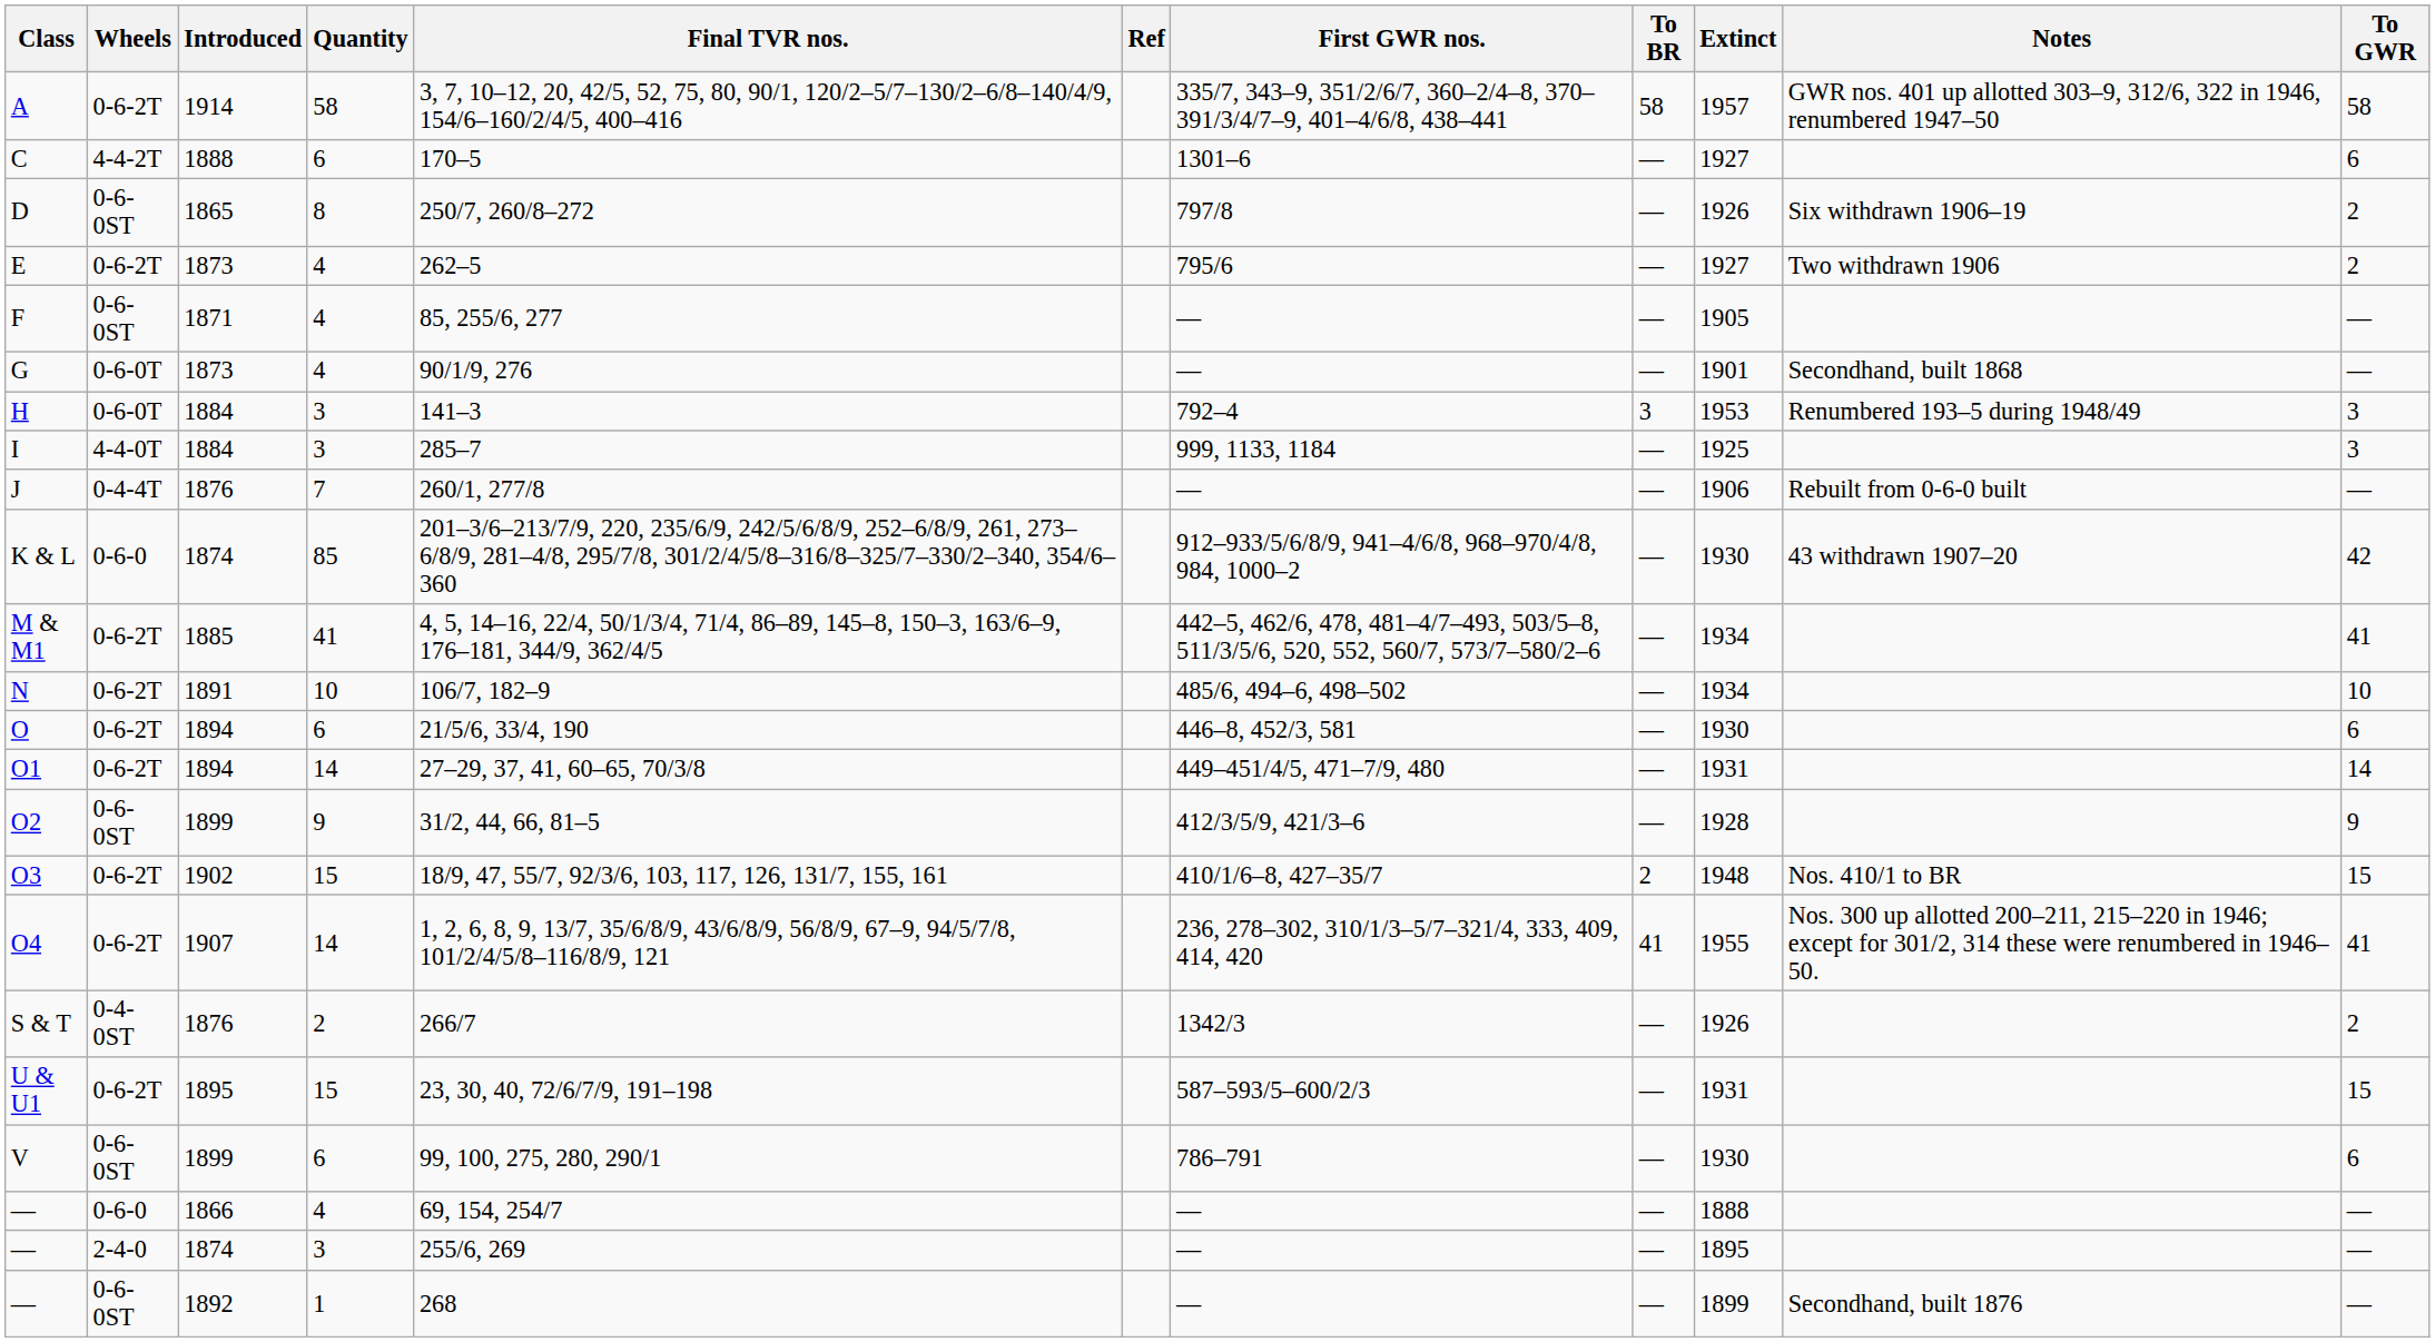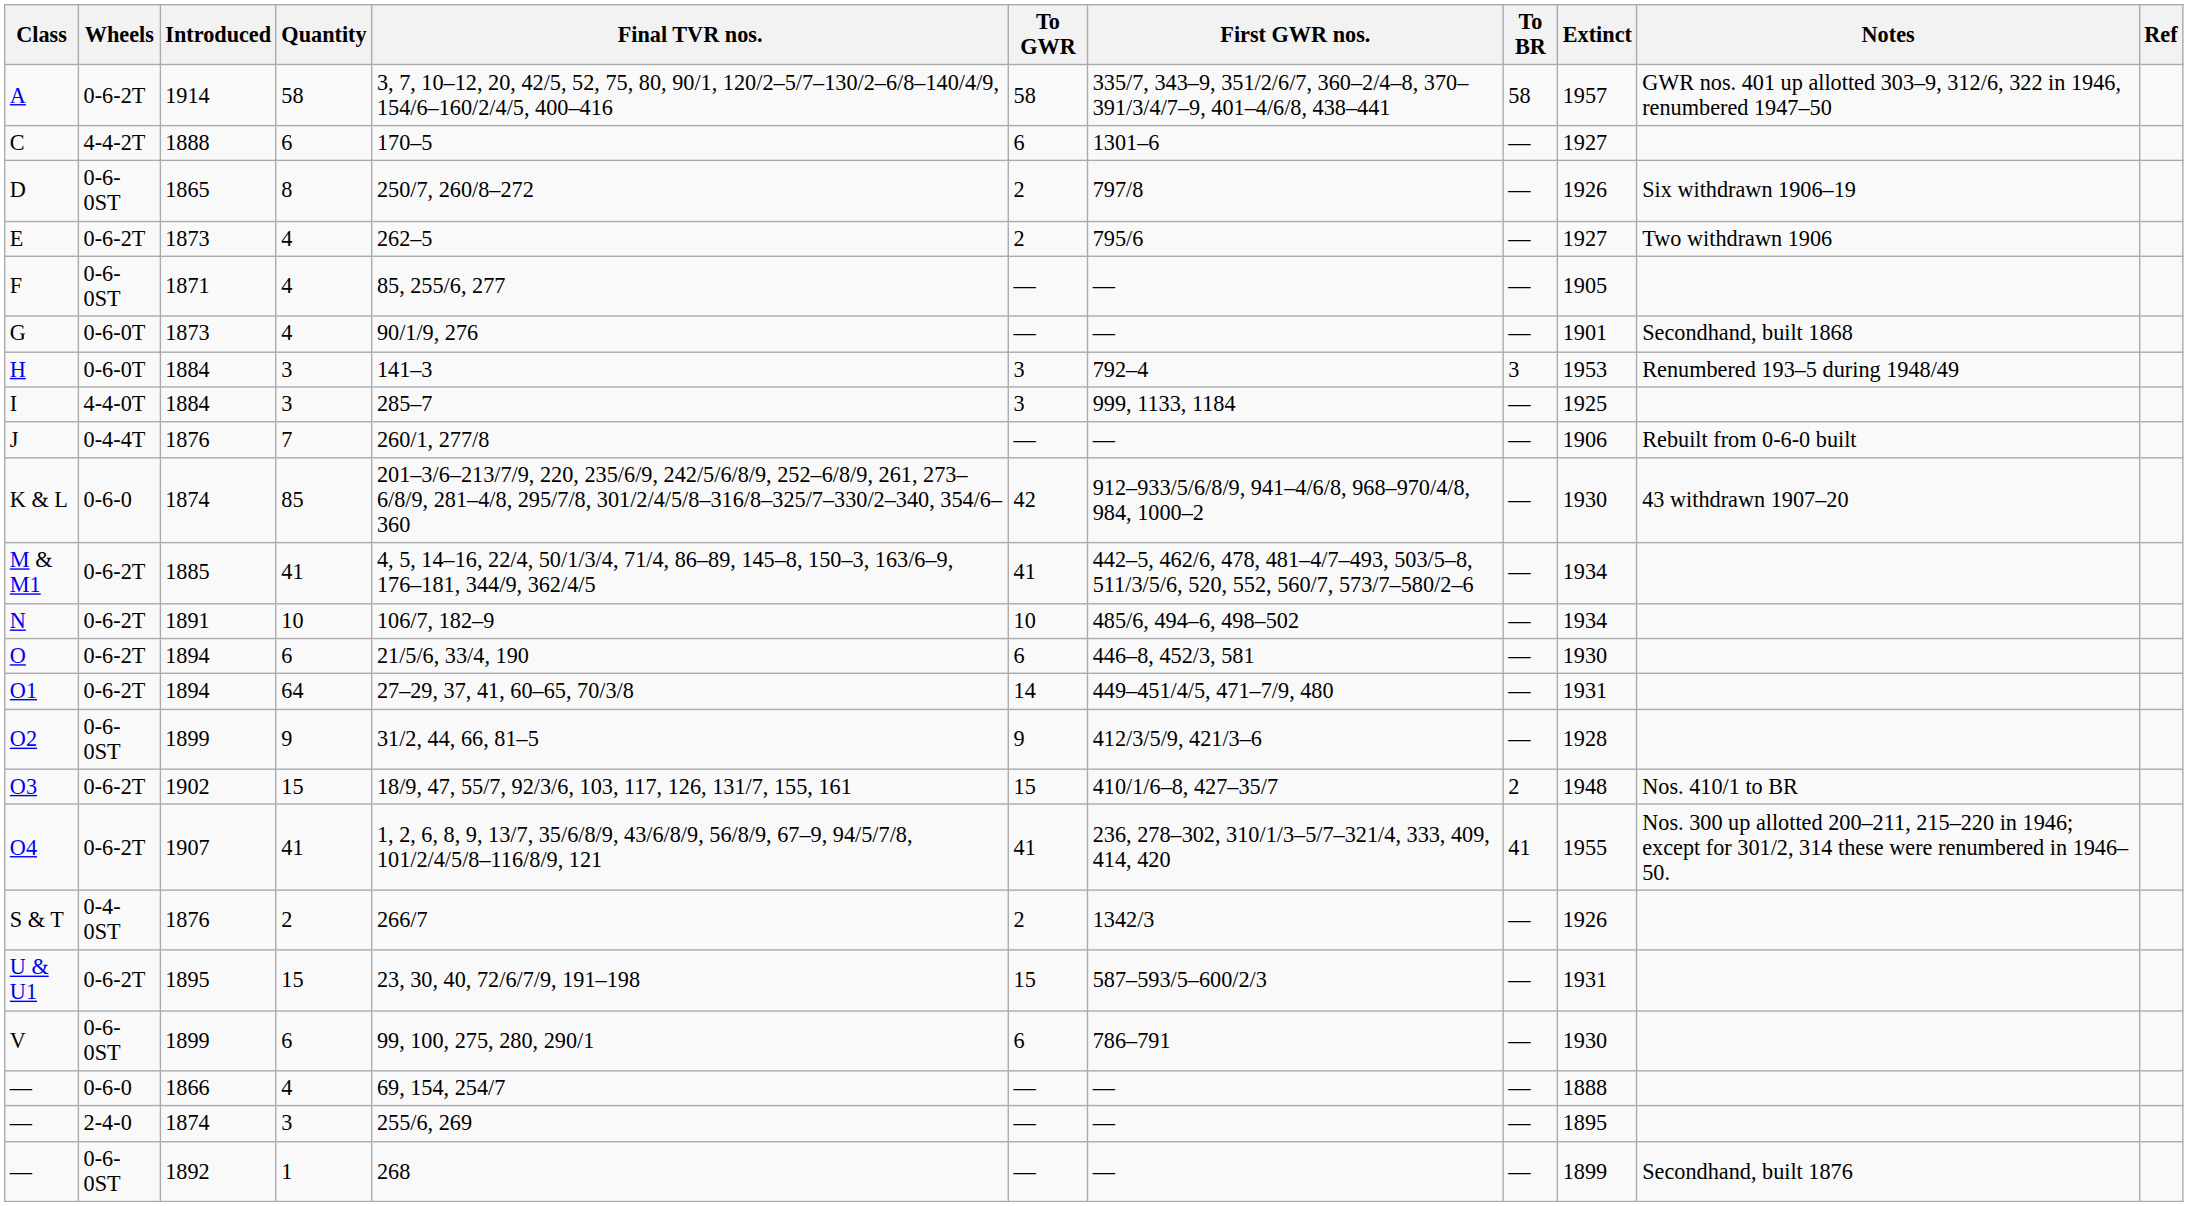columns swapped: To GWR <-> Ref
O1 | Quantity: 14 -> 64
O4 | Quantity: 14 -> 41
